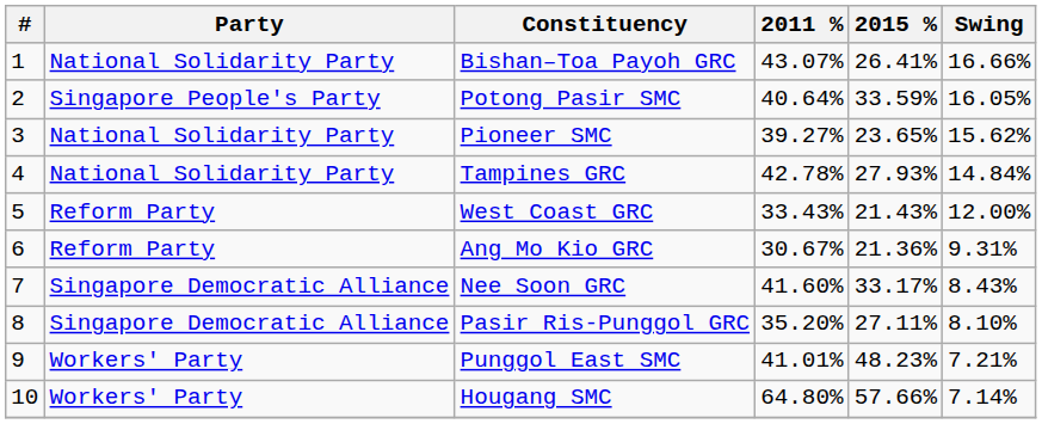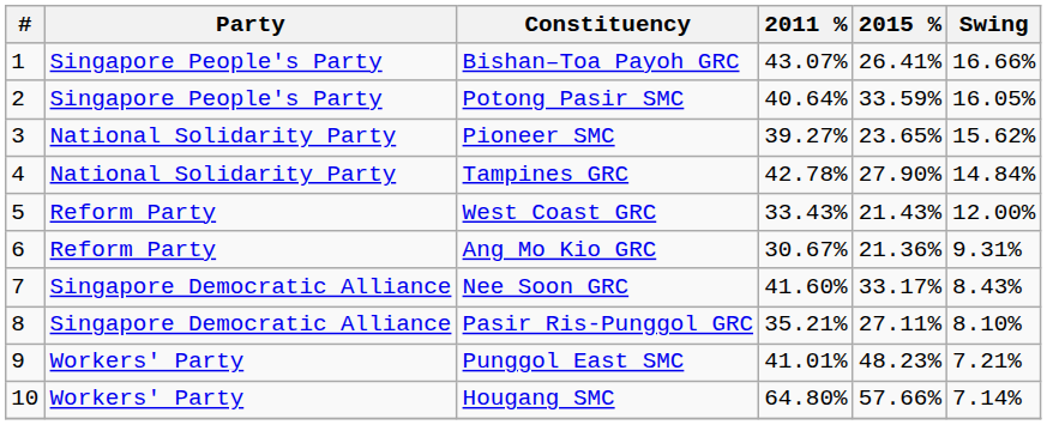Bishan–Toa Payoh GRC | Party: National Solidarity Party -> Singapore People's Party
Tampines GRC | 2015 %: 27.93% -> 27.90%
Pasir Ris-Punggol GRC | 2011 %: 35.20% -> 35.21%
